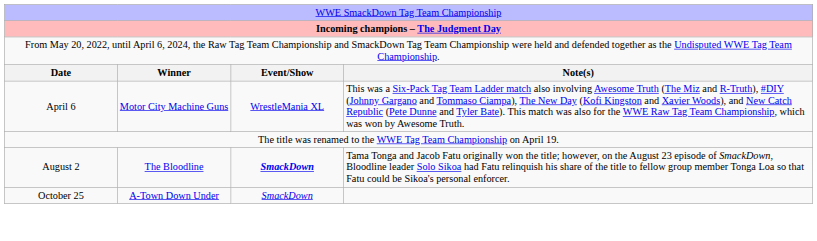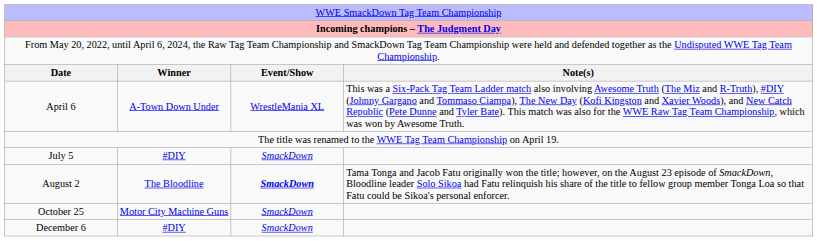April 6 | column 2: Motor City Machine Guns -> A-Town Down Under
+ row: July 5 | #DIY | SmackDown
October 25 | column 2: A-Town Down Under -> Motor City Machine Guns
+ row: December 6 | #DIY | SmackDown
